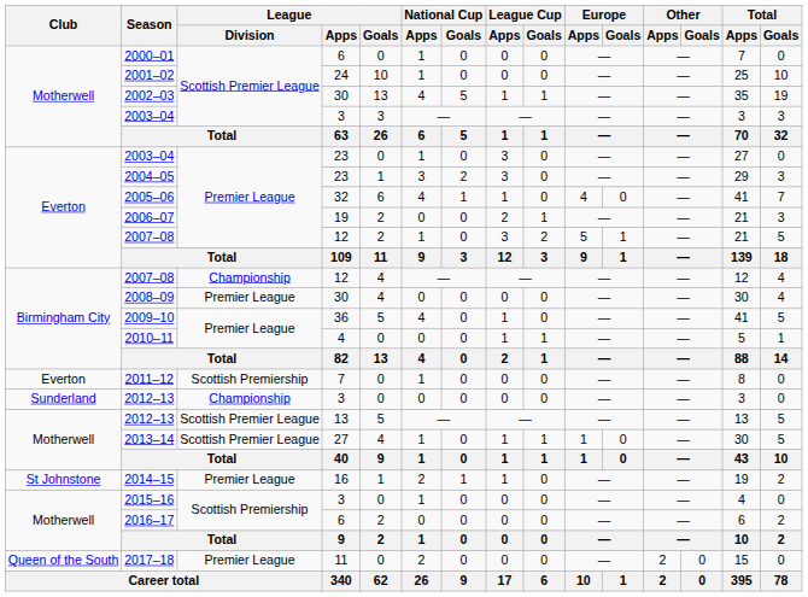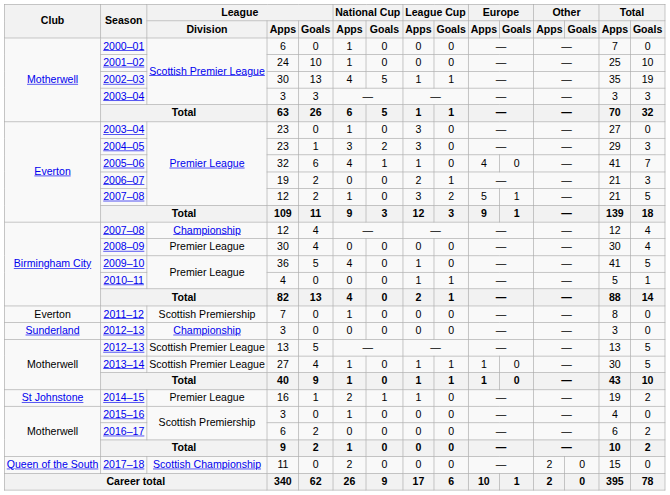2017–18 | League / Division: Premier League -> Scottish Championship
